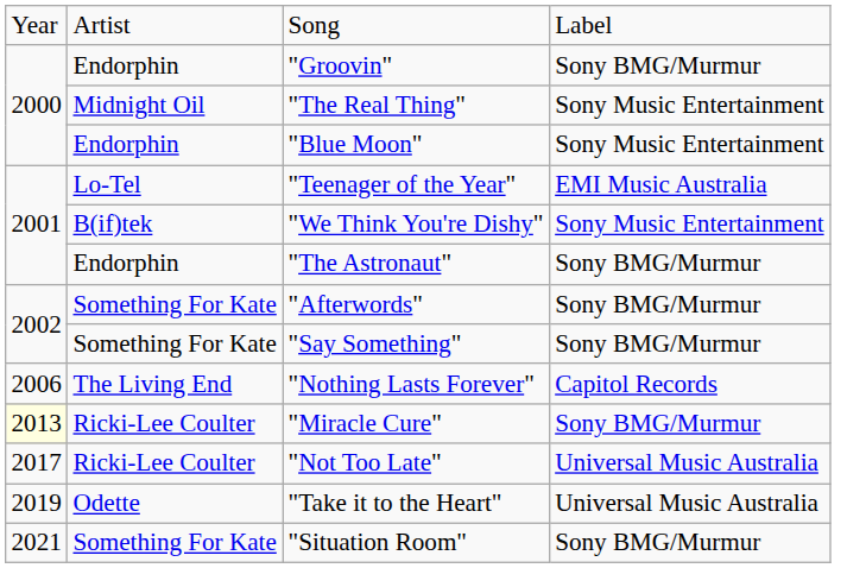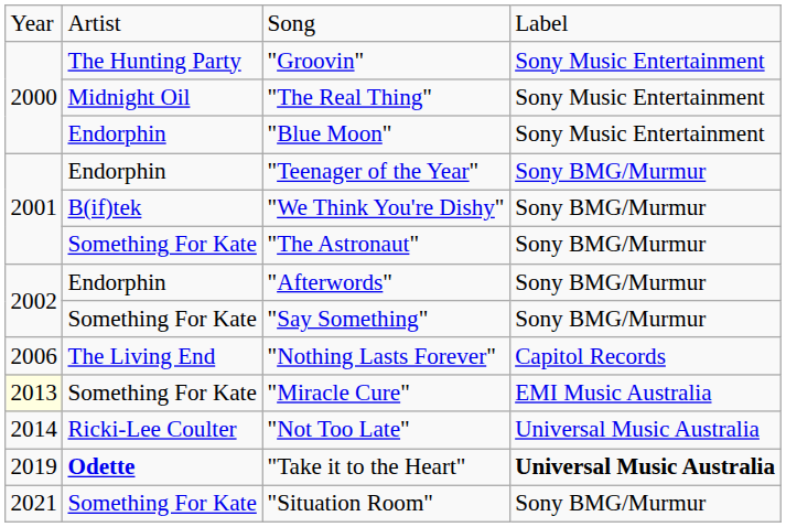"Groovin" | column 2: Endorphin -> The Hunting Party
"Groovin" | column 4: Sony BMG/Murmur -> Sony Music Entertainment
"Teenager of the Year" | column 2: Lo-Tel -> Endorphin
"Teenager of the Year" | column 4: EMI Music Australia -> Sony BMG/Murmur
"We Think You're Dishy" | column 4: Sony Music Entertainment -> Sony BMG/Murmur
"The Astronaut" | column 2: Endorphin -> Something For Kate
"Afterwords" | column 2: Something For Kate -> Endorphin
"Miracle Cure" | column 2: Ricki-Lee Coulter -> Something For Kate
"Miracle Cure" | column 4: Sony BMG/Murmur -> EMI Music Australia
"Not Too Late" | column 1: 2017 -> 2014
"Take it to the Heart" | column 2: normal -> bold
"Take it to the Heart" | column 4: normal -> bold
